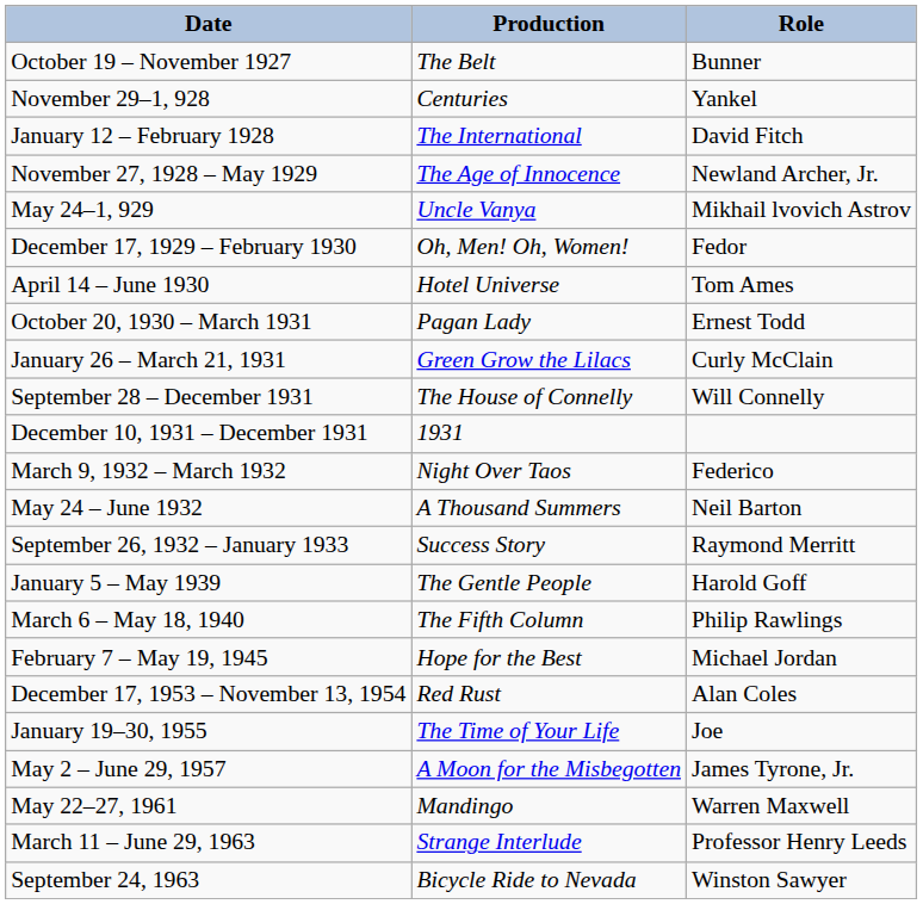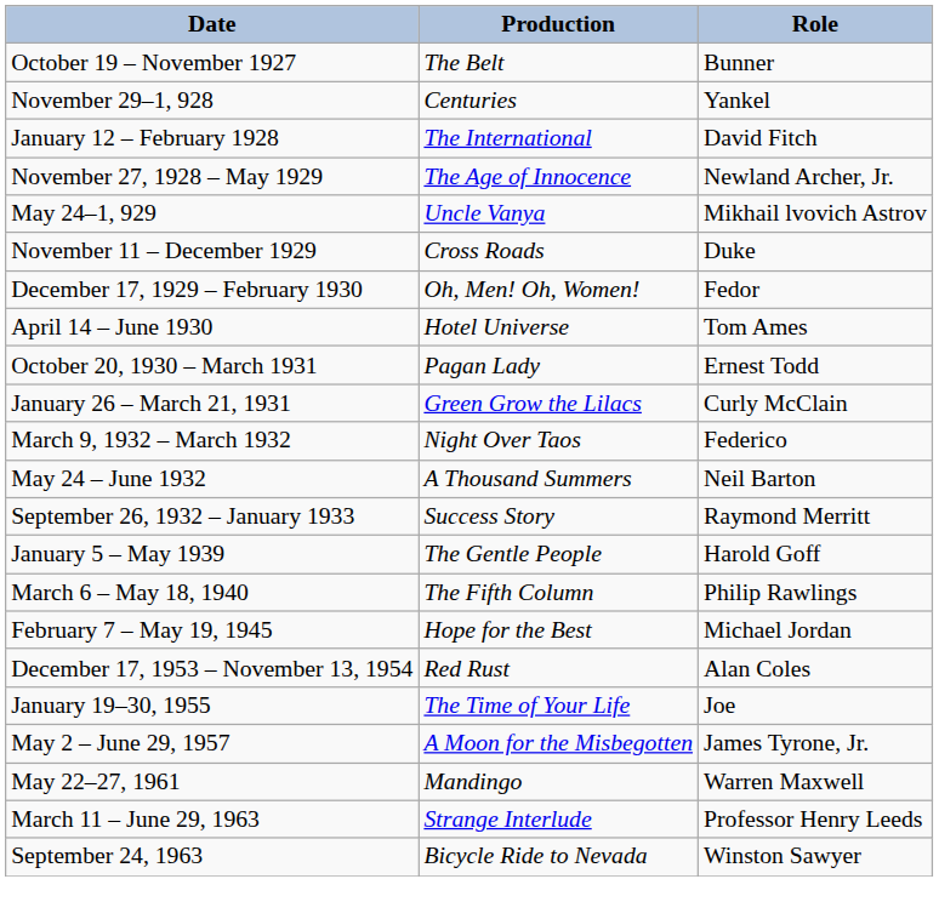+ row: November 11 – December 1929 | Cross Roads | Duke
- row: September 28 – December 1931 | The House of Connelly | Will Connelly
- row: December 10, 1931 – December 1931 | 1931
